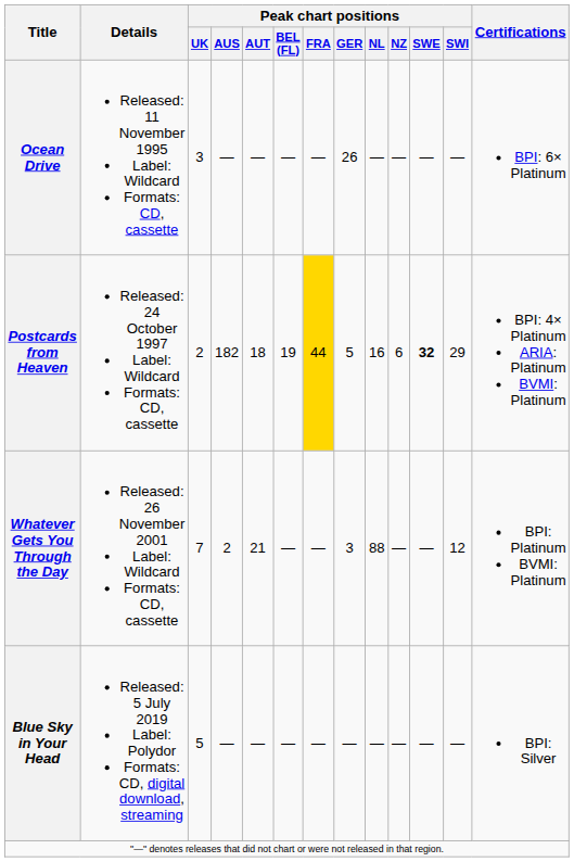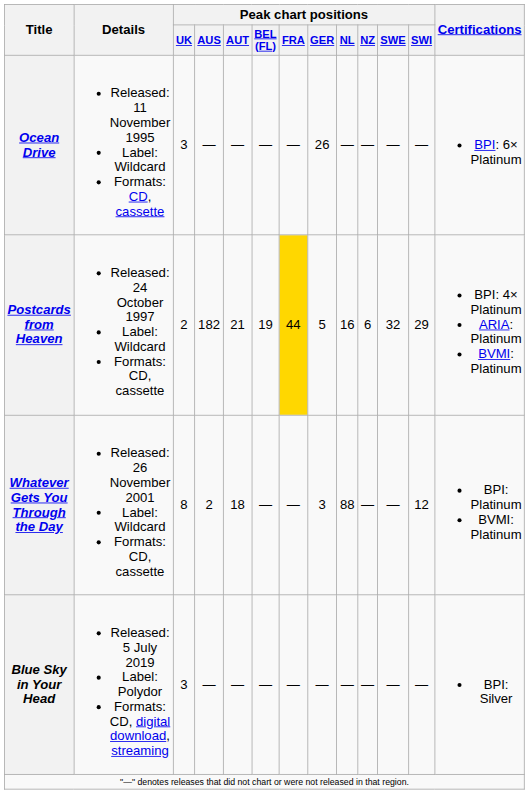Postcards from Heaven | Peak chart positions / AUT: 18 -> 21
Postcards from Heaven | Peak chart positions / SWE: bold -> normal
Whatever Gets You Through the Day | Peak chart positions / UK: 7 -> 8
Whatever Gets You Through the Day | Peak chart positions / AUT: 21 -> 18
Blue Sky in Your Head | Peak chart positions / UK: 5 -> 3
